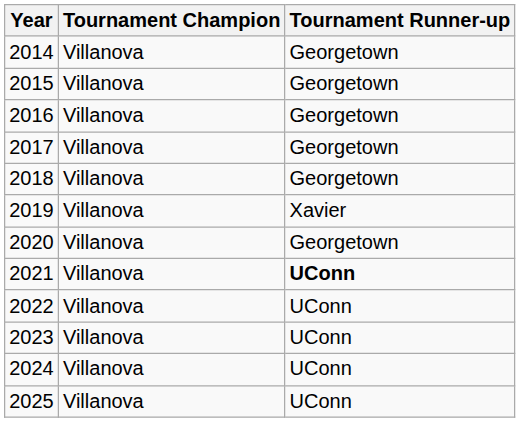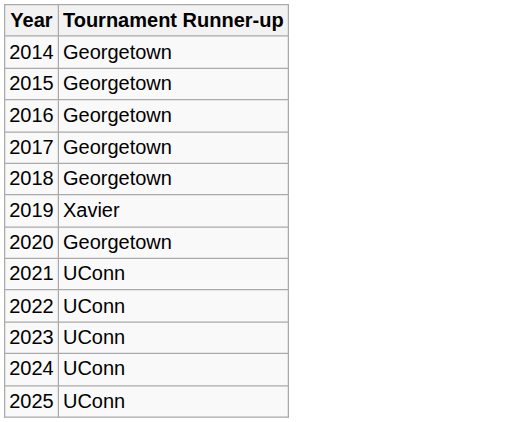- column: Tournament Champion | Villanova | Villanova | Villanova | Villanova | Villanova | Villanova | Villanova | Villanova | Villanova | Villanova | Villanova | Villanova
2021 | Tournament Runner-up: bold -> normal
